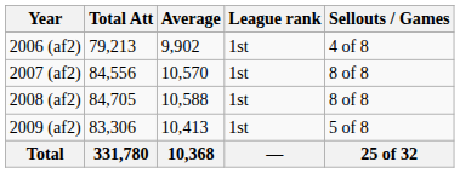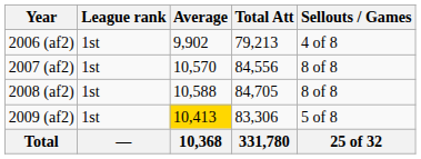columns swapped: Total Att <-> League rank
2009 (af2) | Average: no background -> gold background
